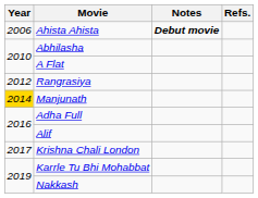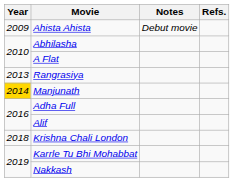Ahista Ahista | Year: 2006 -> 2009
Ahista Ahista | Notes: bold -> normal
Rangrasiya | Year: 2012 -> 2013
Krishna Chali London | Year: 2017 -> 2018
